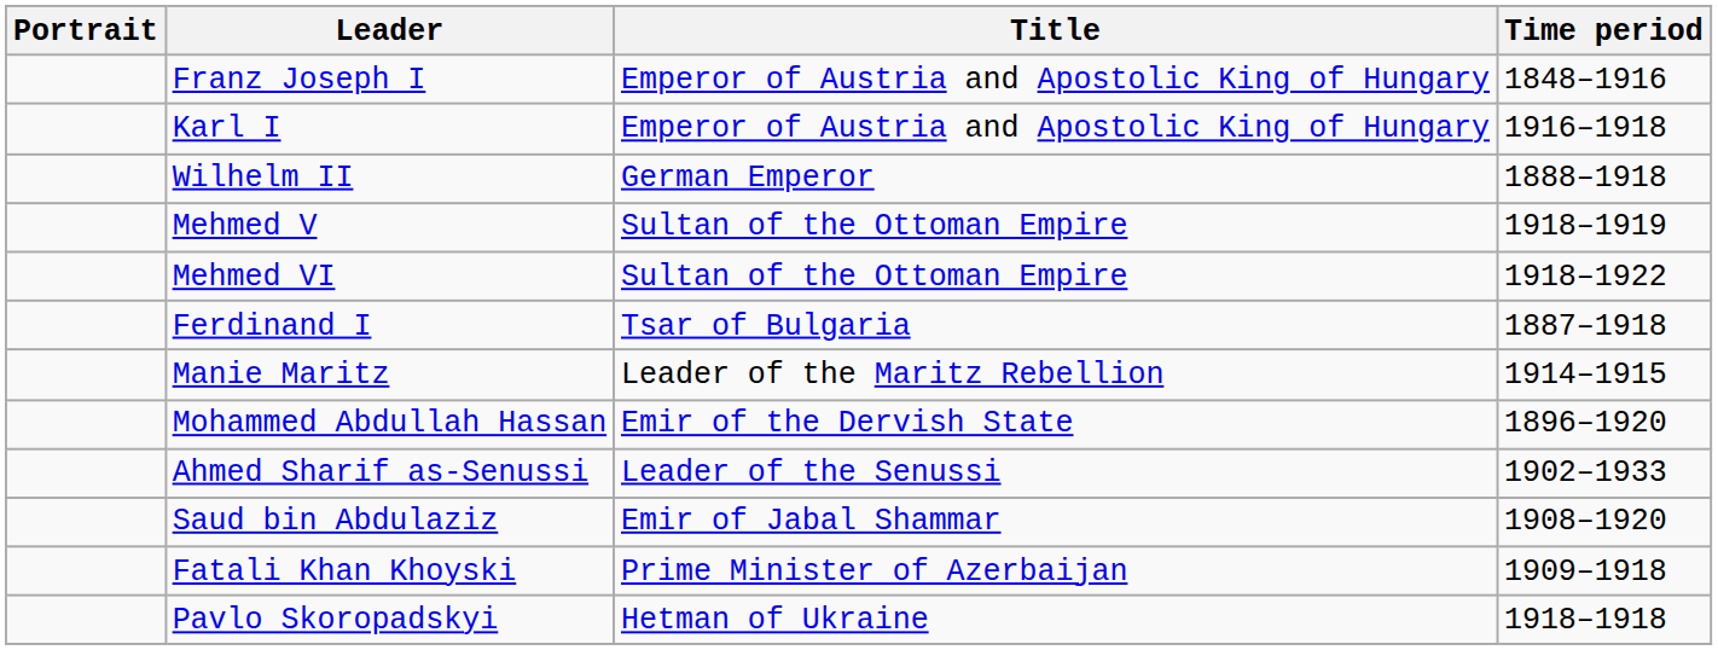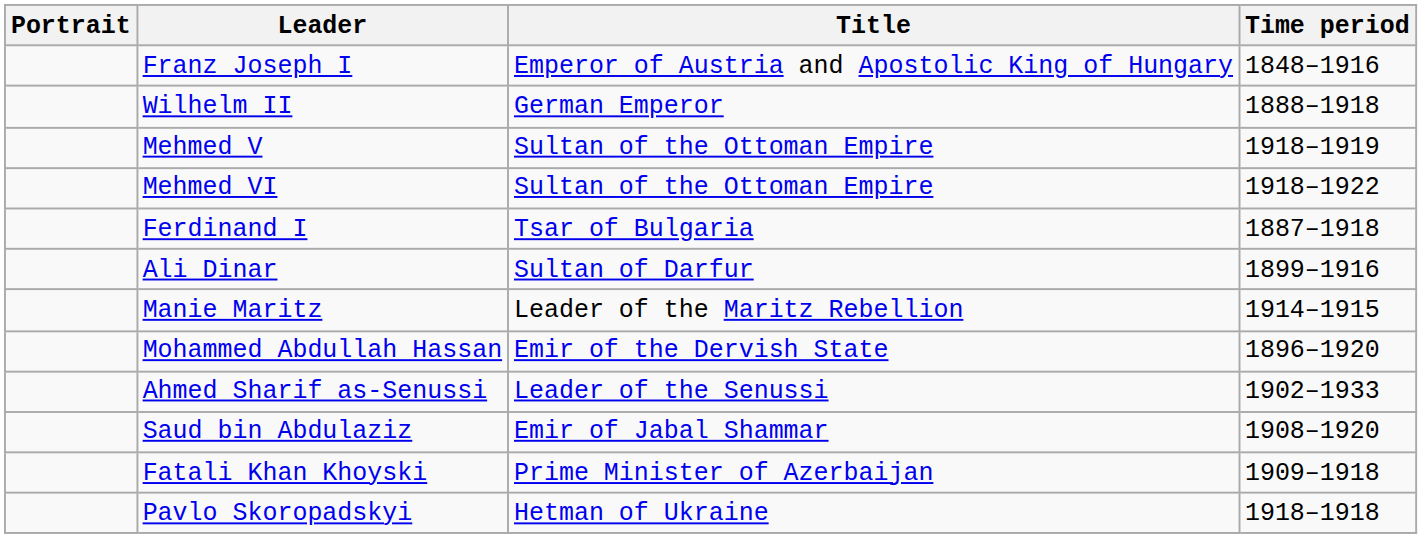- row: Karl I | Emperor of Austria and Apostolic King of Hungary | 1916–1918
+ row: Ali Dinar | Sultan of Darfur | 1899–1916
